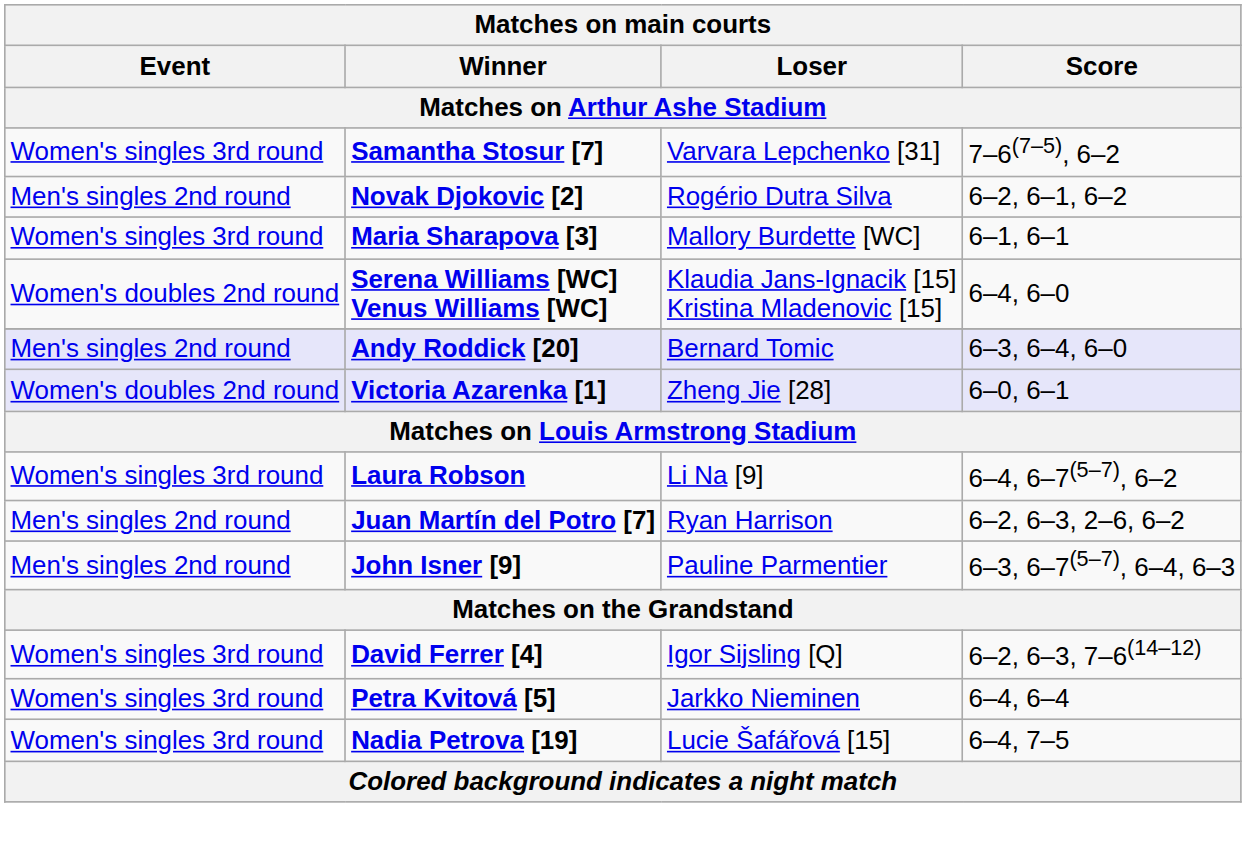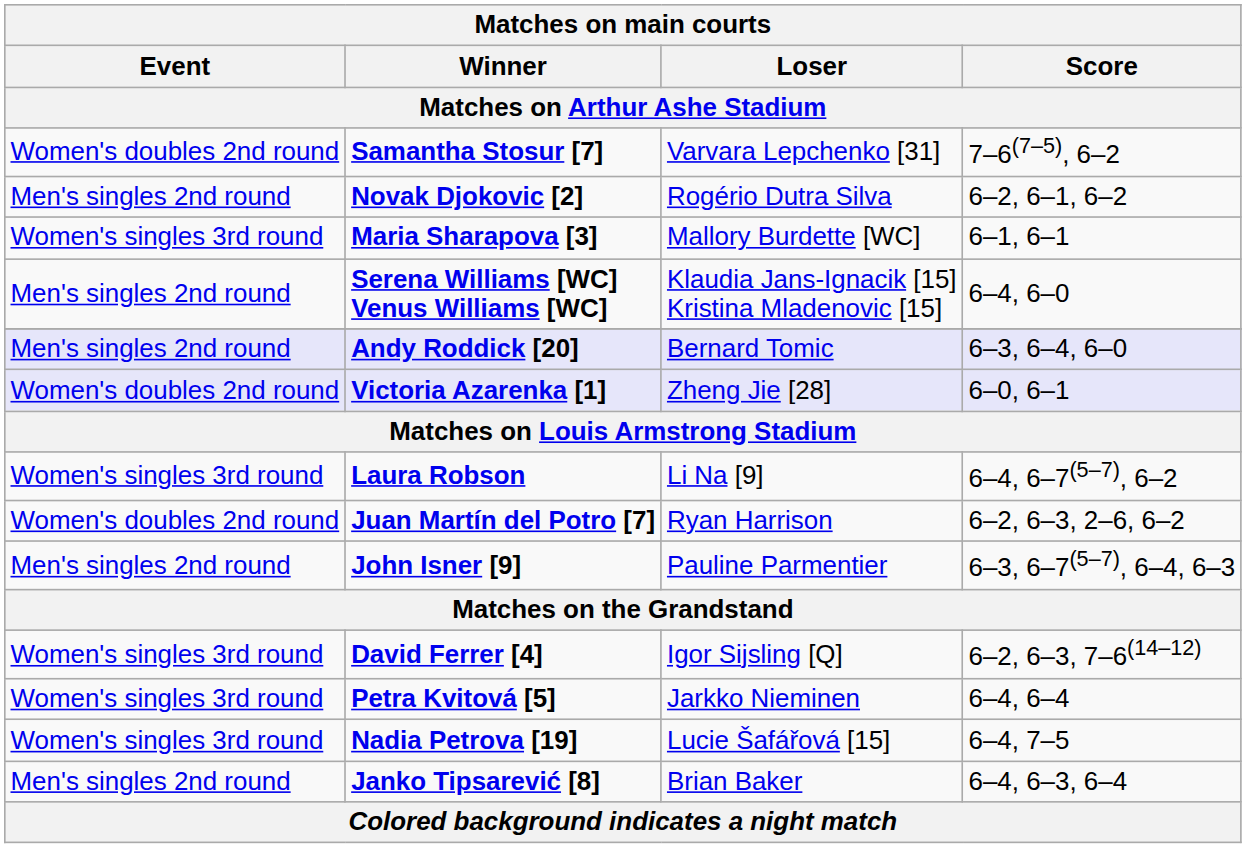Samantha Stosur [7] | Event: Women's singles 3rd round -> Women's doubles 2nd round
Serena Williams [WC] Venus Williams [WC] | Event: Women's doubles 2nd round -> Men's singles 2nd round
Juan Martín del Potro [7] | Event: Men's singles 2nd round -> Women's doubles 2nd round
+ row: Men's singles 2nd round | Janko Tipsarević [8] | Brian Baker | 6–4, 6–3, 6–4
